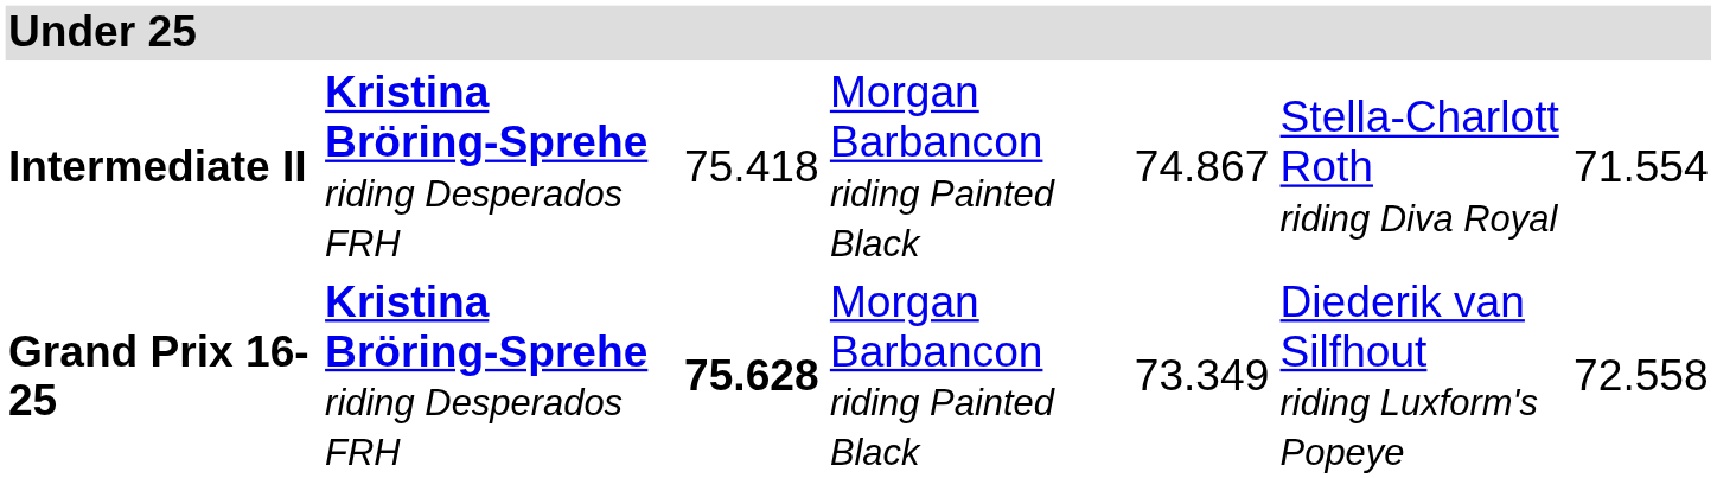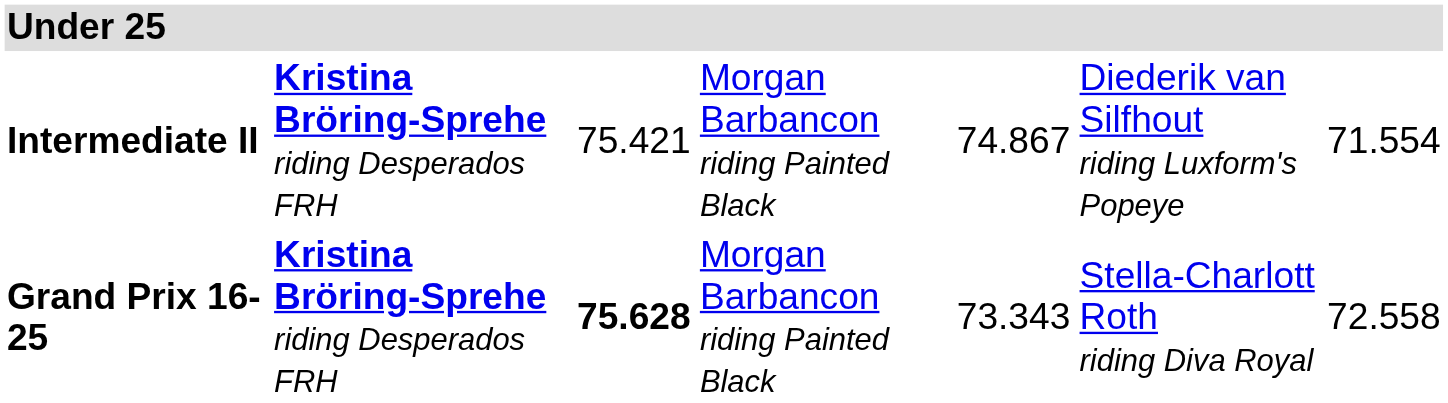Intermediate II | column 3: 75.418 -> 75.421
Intermediate II | column 6: Stella-Charlott Roth riding Diva Royal -> Diederik van Silfhout riding Luxform's Popeye
Grand Prix 16-25 | column 5: 73.349 -> 73.343
Grand Prix 16-25 | column 6: Diederik van Silfhout riding Luxform's Popeye -> Stella-Charlott Roth riding Diva Royal
